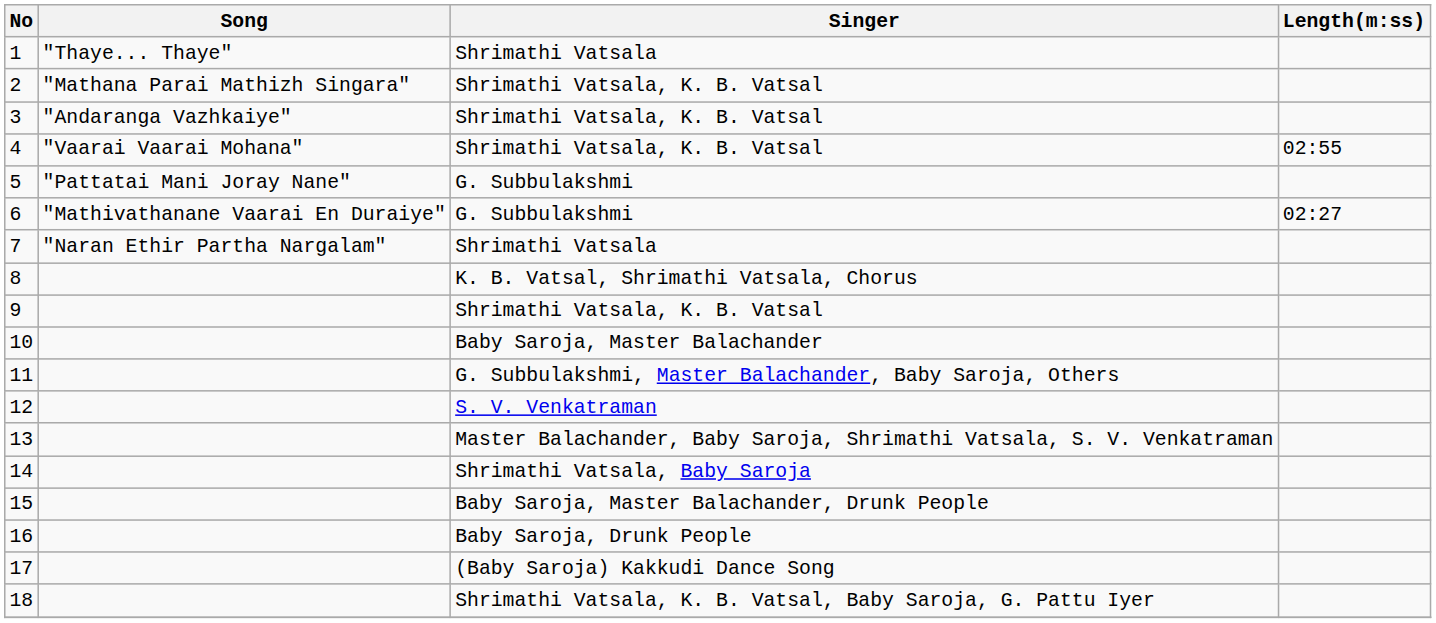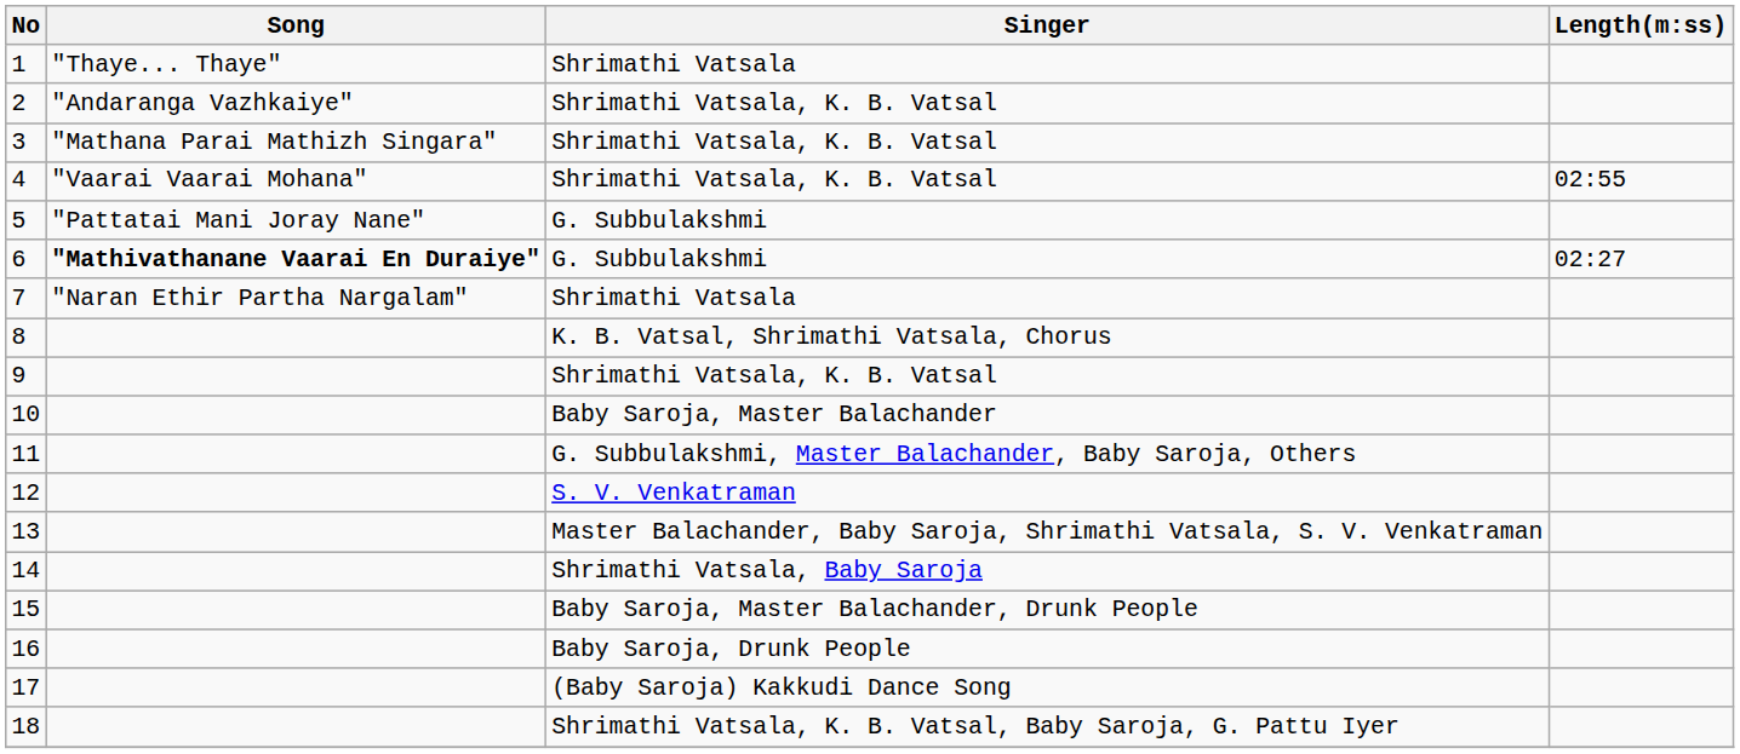2 | Song: "Mathana Parai Mathizh Singara" -> "Andaranga Vazhkaiye"
3 | Song: "Andaranga Vazhkaiye" -> "Mathana Parai Mathizh Singara"
6 | Song: normal -> bold
